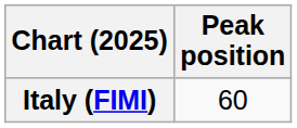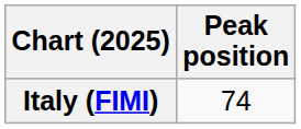Italy (FIMI) | Peak position: 60 -> 74
